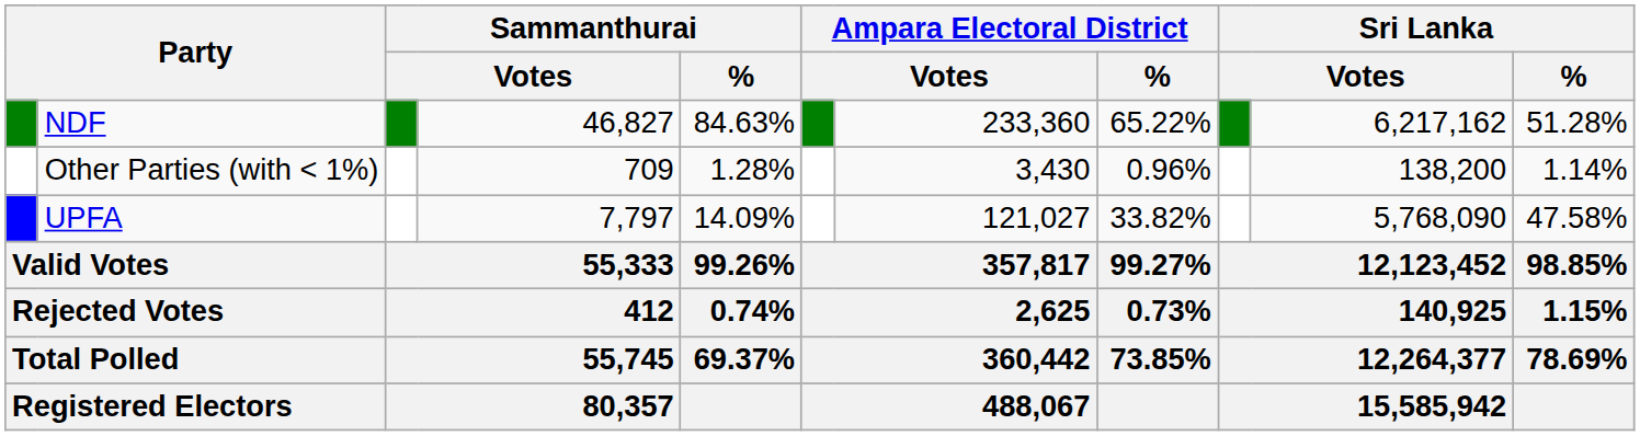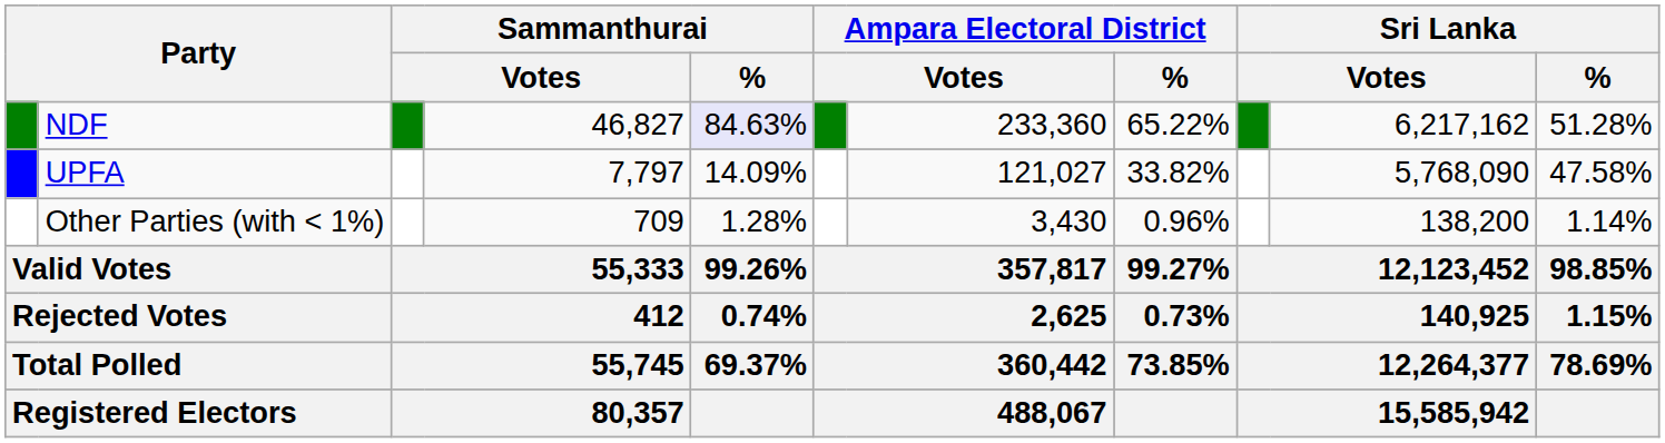NDF | Sammanthurai / %: no background -> lavender background
rows swapped: UPFA <-> Other Parties (with < 1%)
